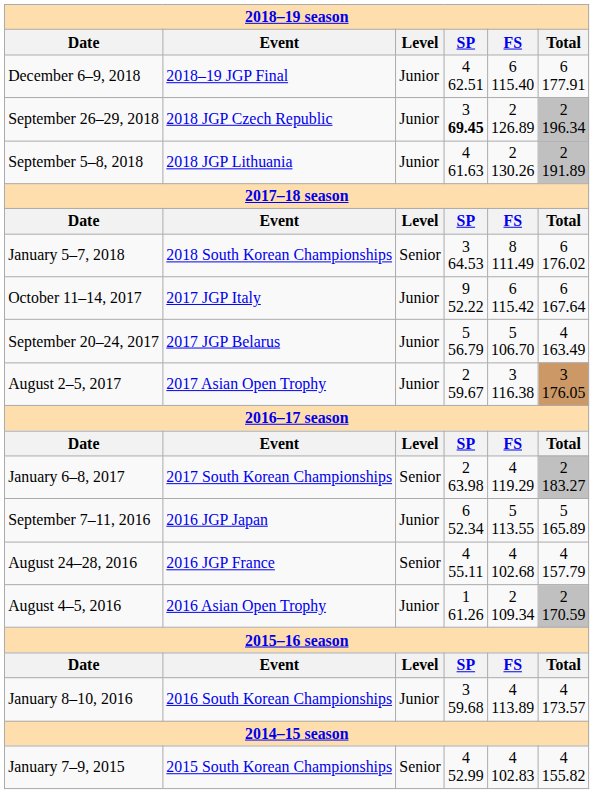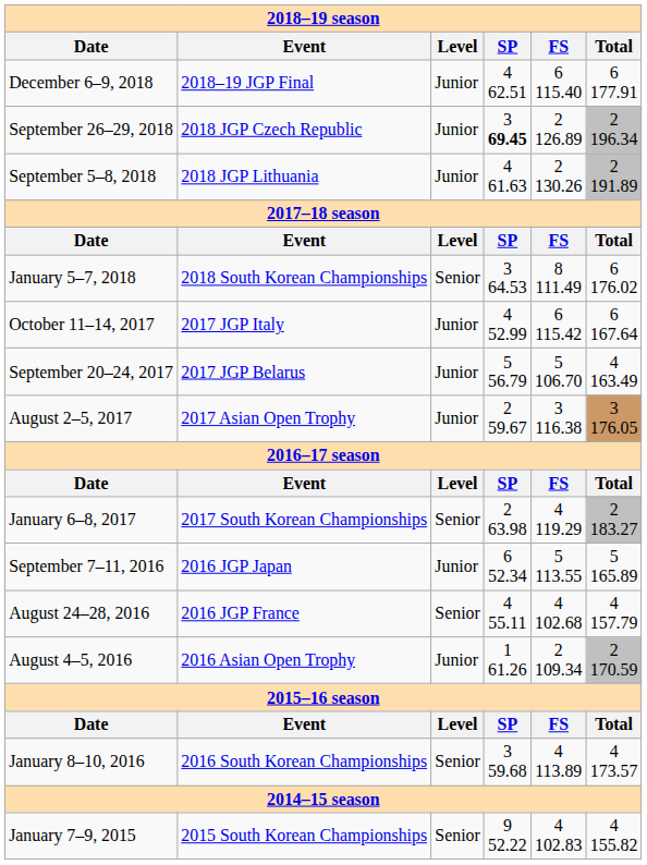October 11–14, 2017 | SP: 9 52.22 -> 4 52.99
January 8–10, 2016 | Level: Junior -> Senior
January 7–9, 2015 | SP: 4 52.99 -> 9 52.22
